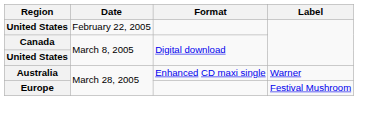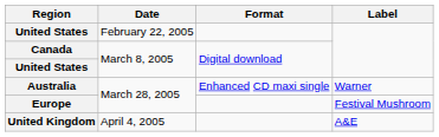+ row: United Kingdom | April 4, 2005 | A&E
